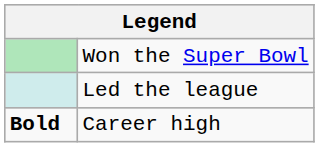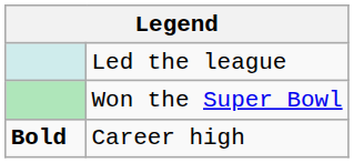rows swapped: Won the Super Bowl <-> Led the league
